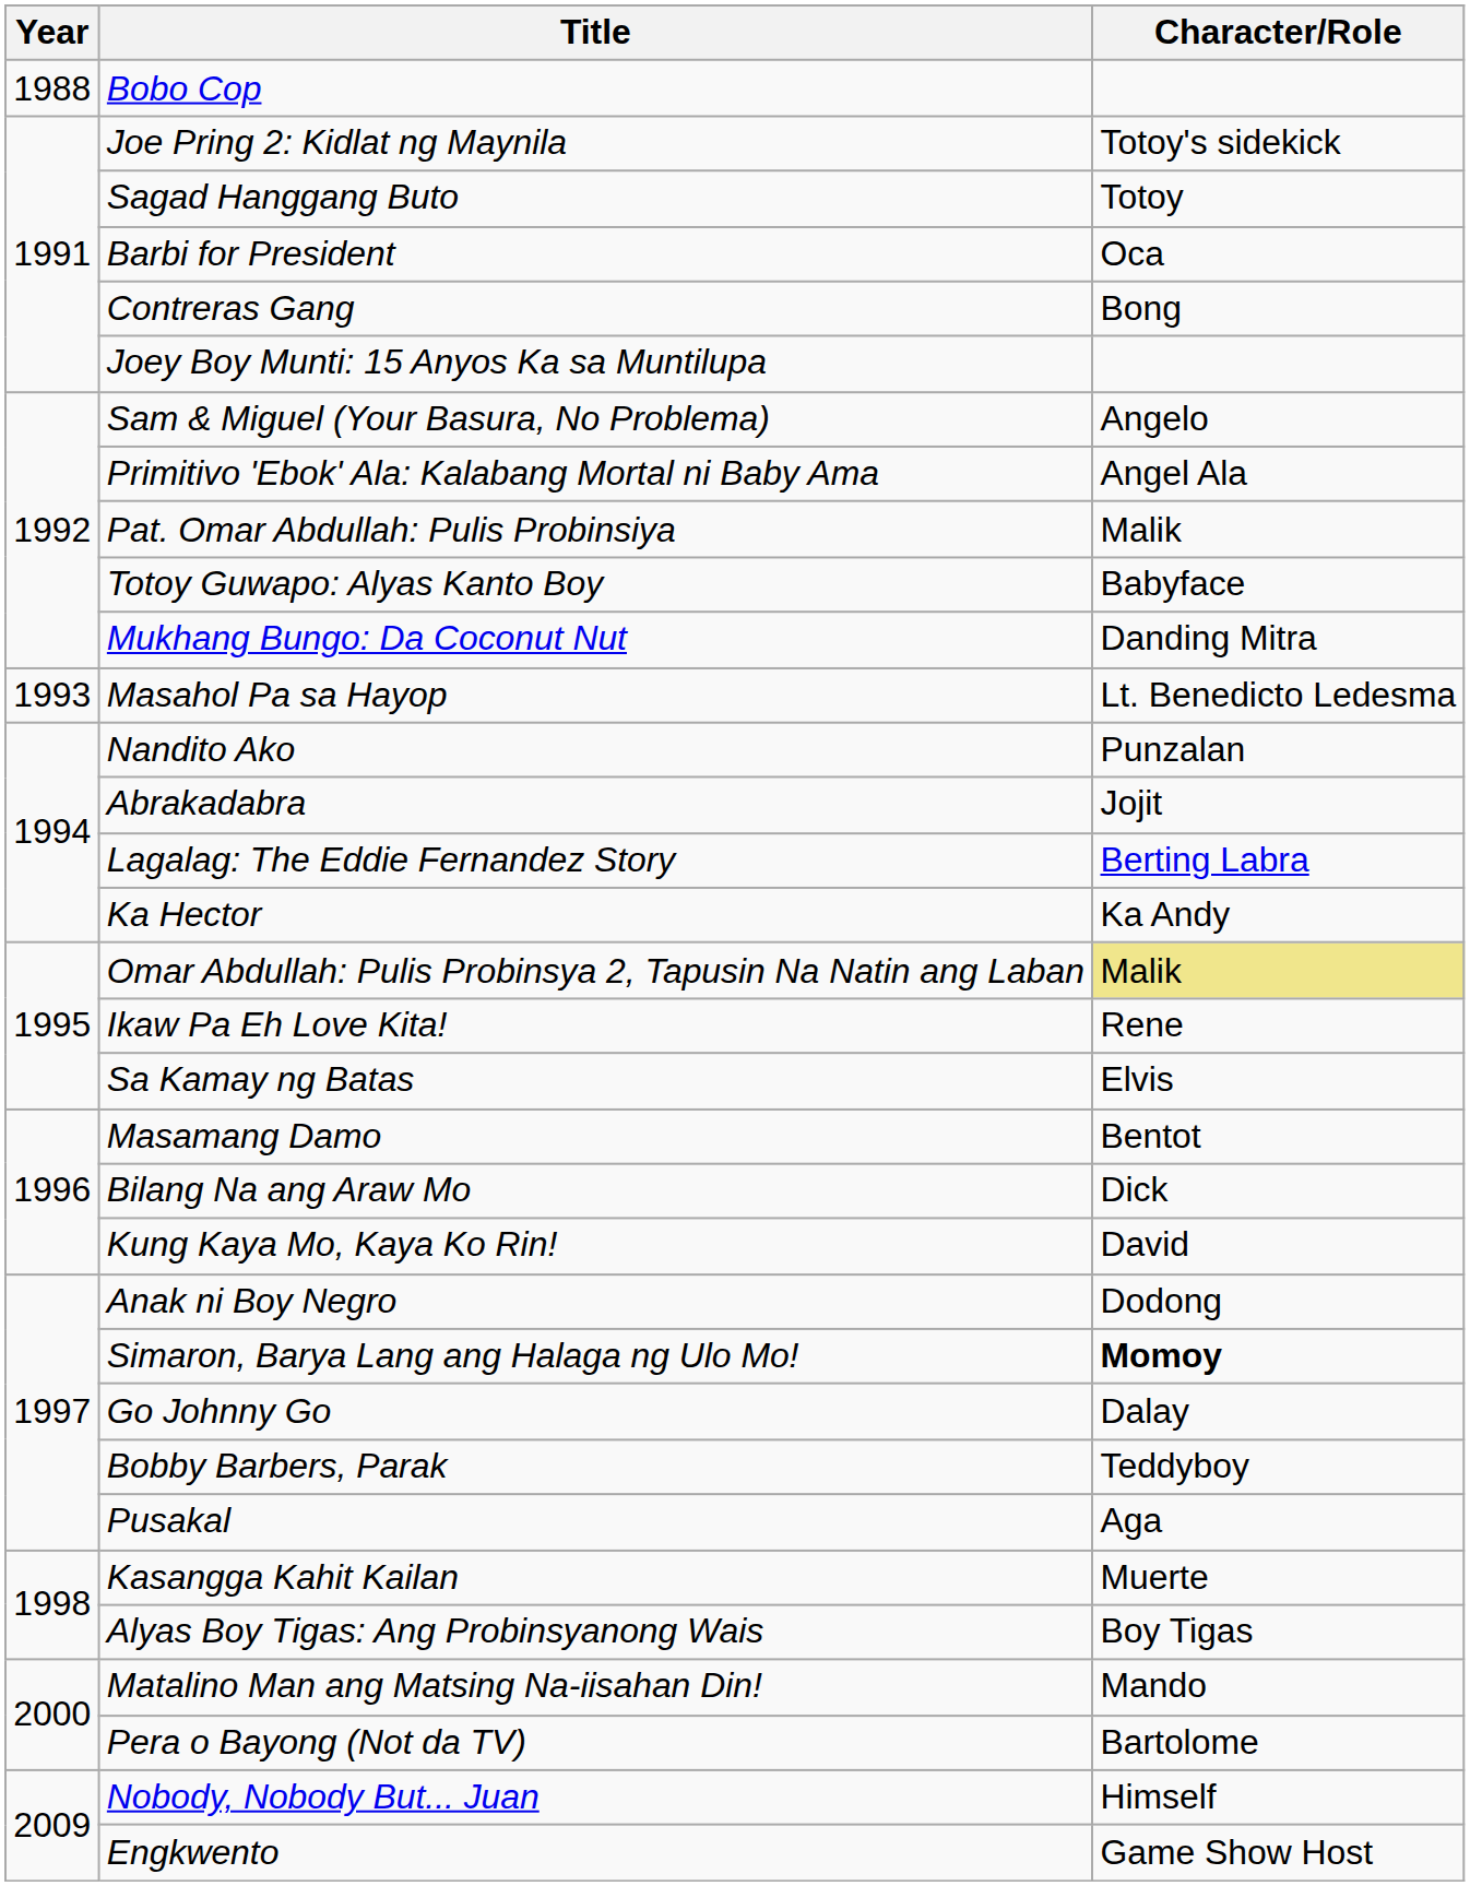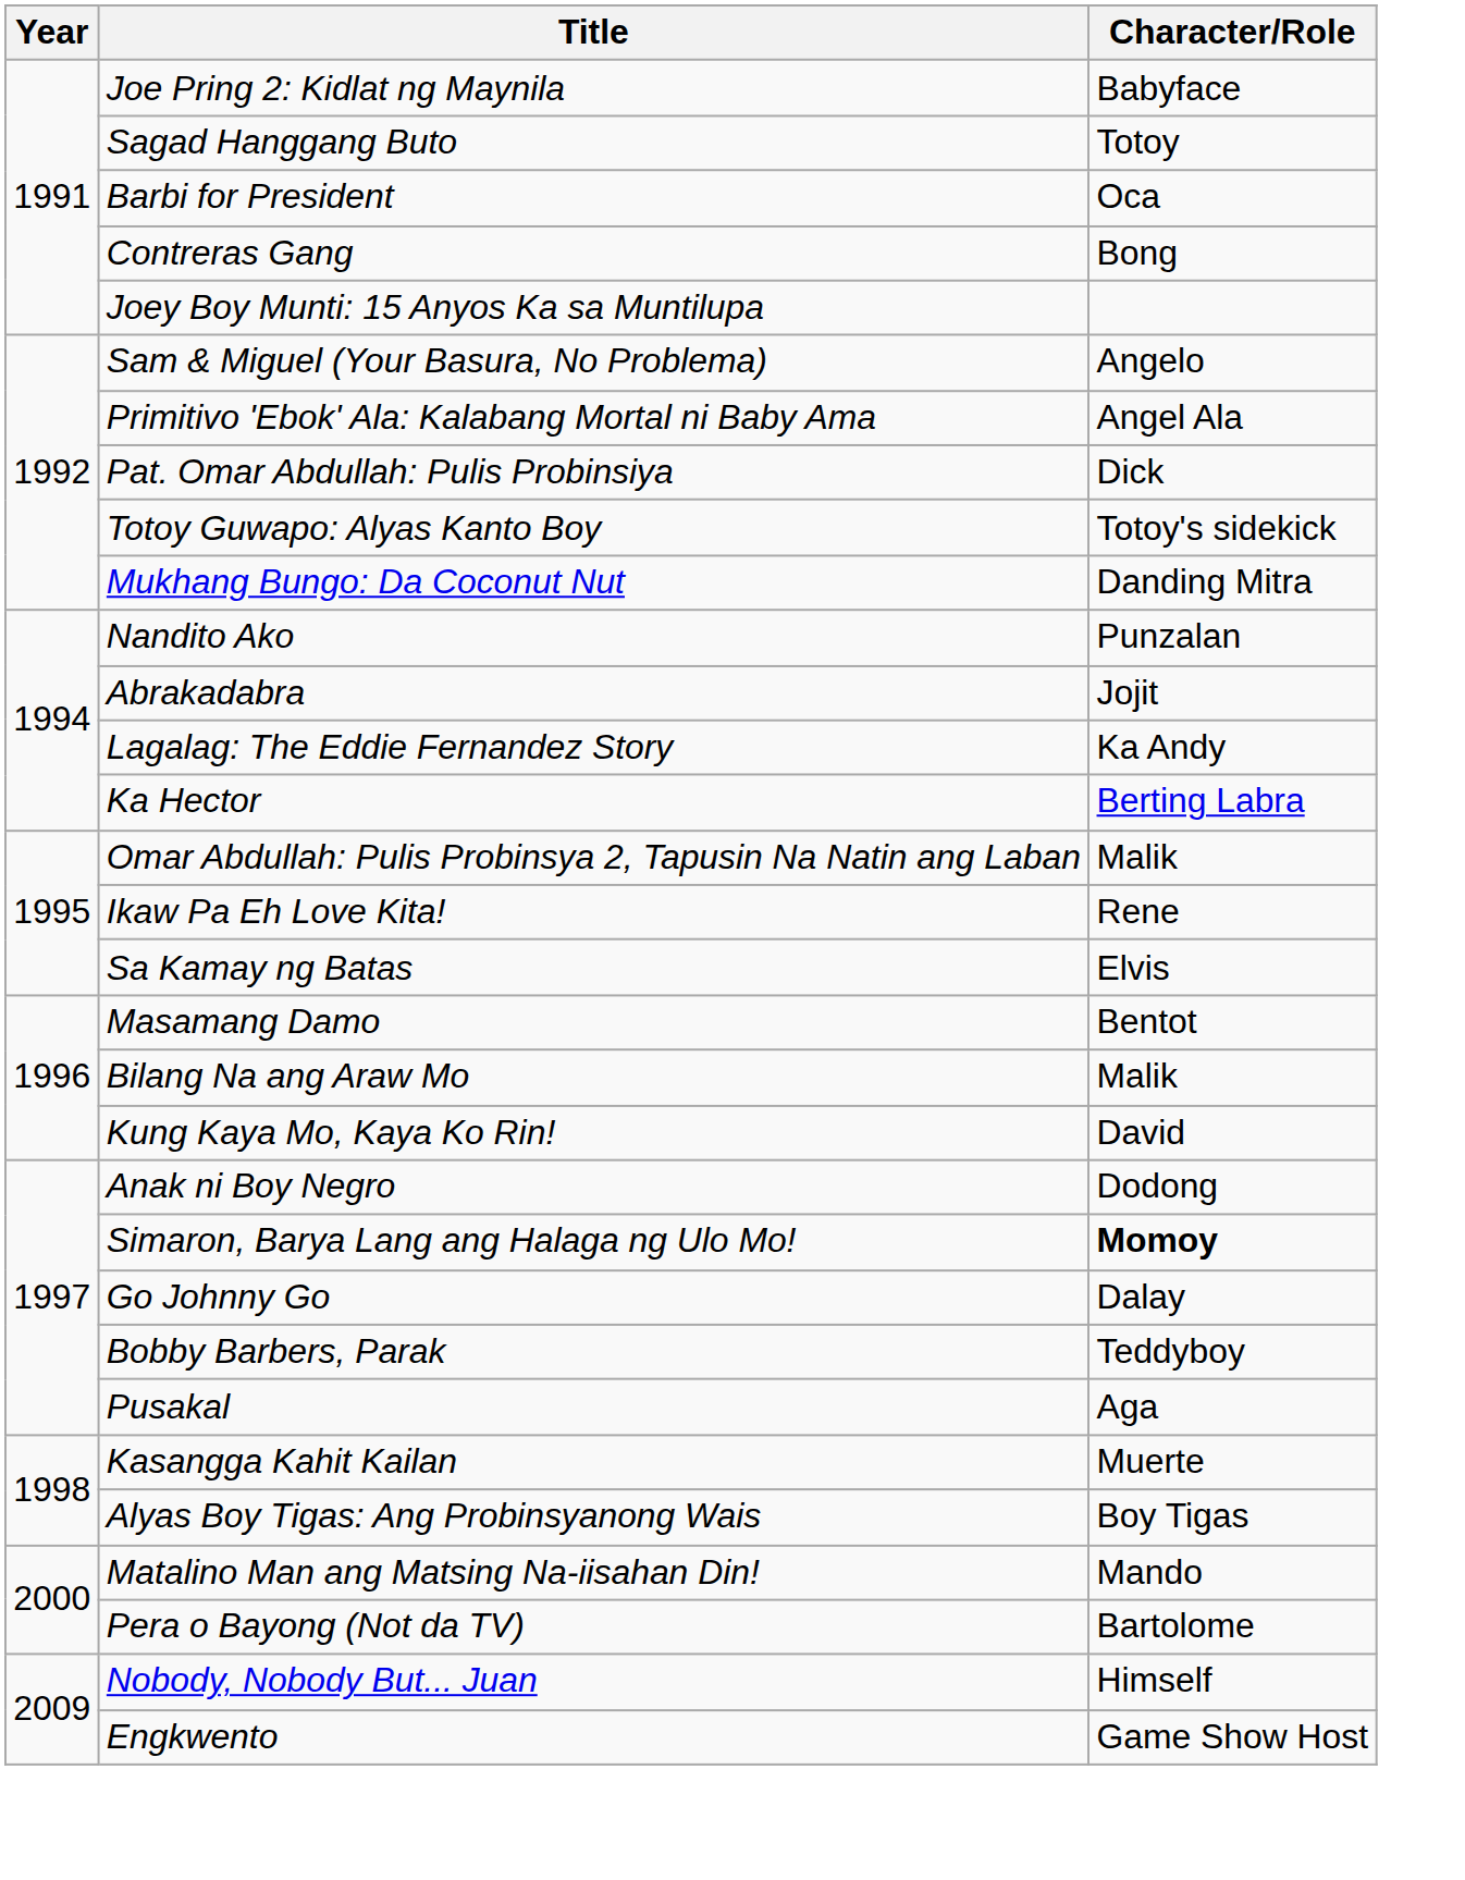- row: 1988 | Bobo Cop
Joe Pring 2: Kidlat ng Maynila | Character/Role: Totoy's sidekick -> Babyface
Pat. Omar Abdullah: Pulis Probinsiya | Character/Role: Malik -> Dick
Totoy Guwapo: Alyas Kanto Boy | Character/Role: Babyface -> Totoy's sidekick
- row: 1993 | Masahol Pa sa Hayop | Lt. Benedicto Ledesma
Lagalag: The Eddie Fernandez Story | Character/Role: Berting Labra -> Ka Andy
Ka Hector | Character/Role: Ka Andy -> Berting Labra
Omar Abdullah: Pulis Probinsya 2, Tapusin Na Natin ang Laban | Character/Role: khaki background -> no background
Bilang Na ang Araw Mo | Character/Role: Dick -> Malik
